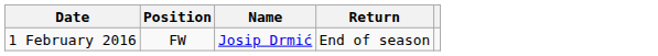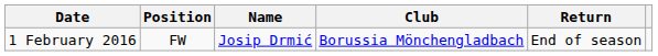+ column: Club | Borussia Mönchengladbach
